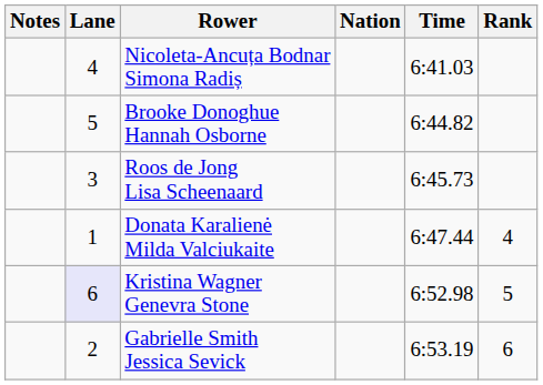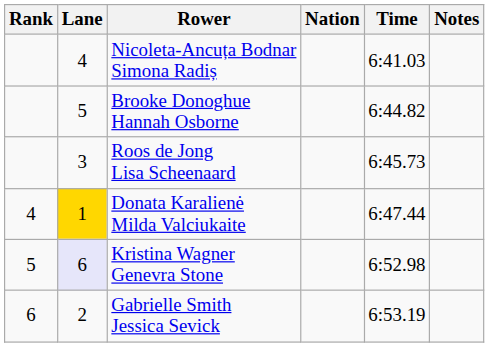columns swapped: Rank <-> Notes
Donata Karalienė Milda Valciukaite | Lane: no background -> gold background
